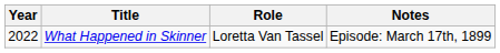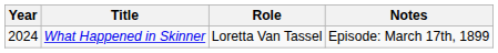What Happened in Skinner | Year: 2022 -> 2024
